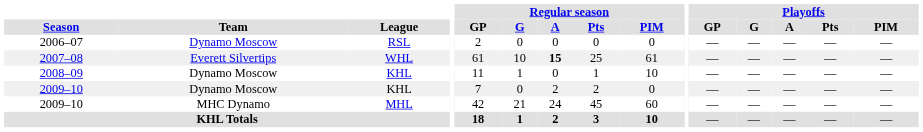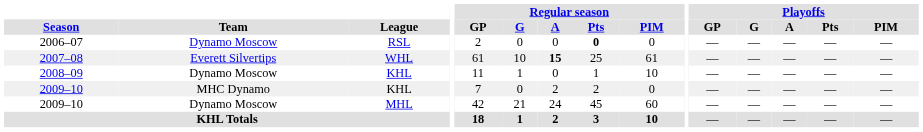2006–07 | Regular season / Pts: normal -> bold
2009–10 / KHL | Team: Dynamo Moscow -> MHC Dynamo
2009–10 / MHL | Team: MHC Dynamo -> Dynamo Moscow
